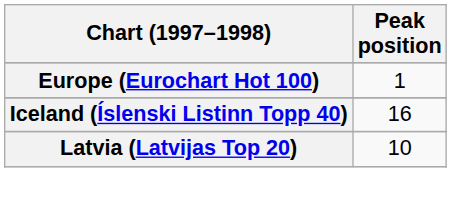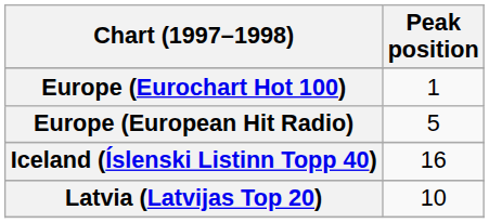+ row: Europe (European Hit Radio) | 5
